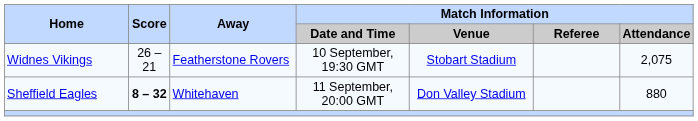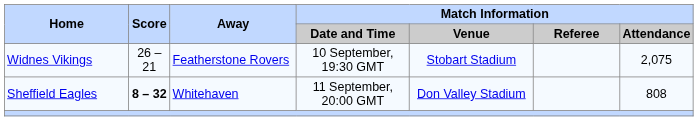Sheffield Eagles | Match Information / Attendance: 880 -> 808
